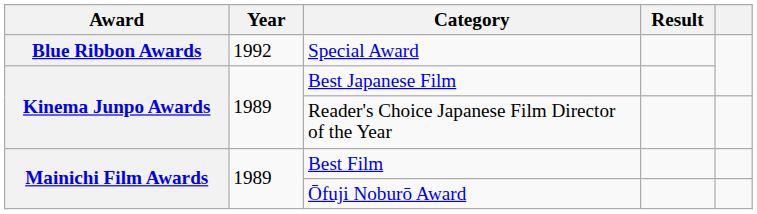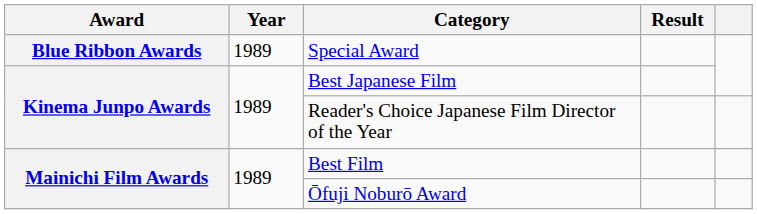Special Award | Year: 1992 -> 1989
